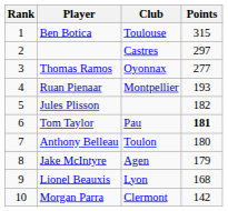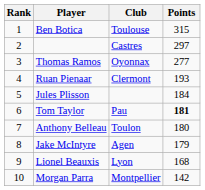Ruan Pienaar | Club: Montpellier -> Clermont
Jules Plisson | Points: 182 -> 184
Morgan Parra | Club: Clermont -> Montpellier
